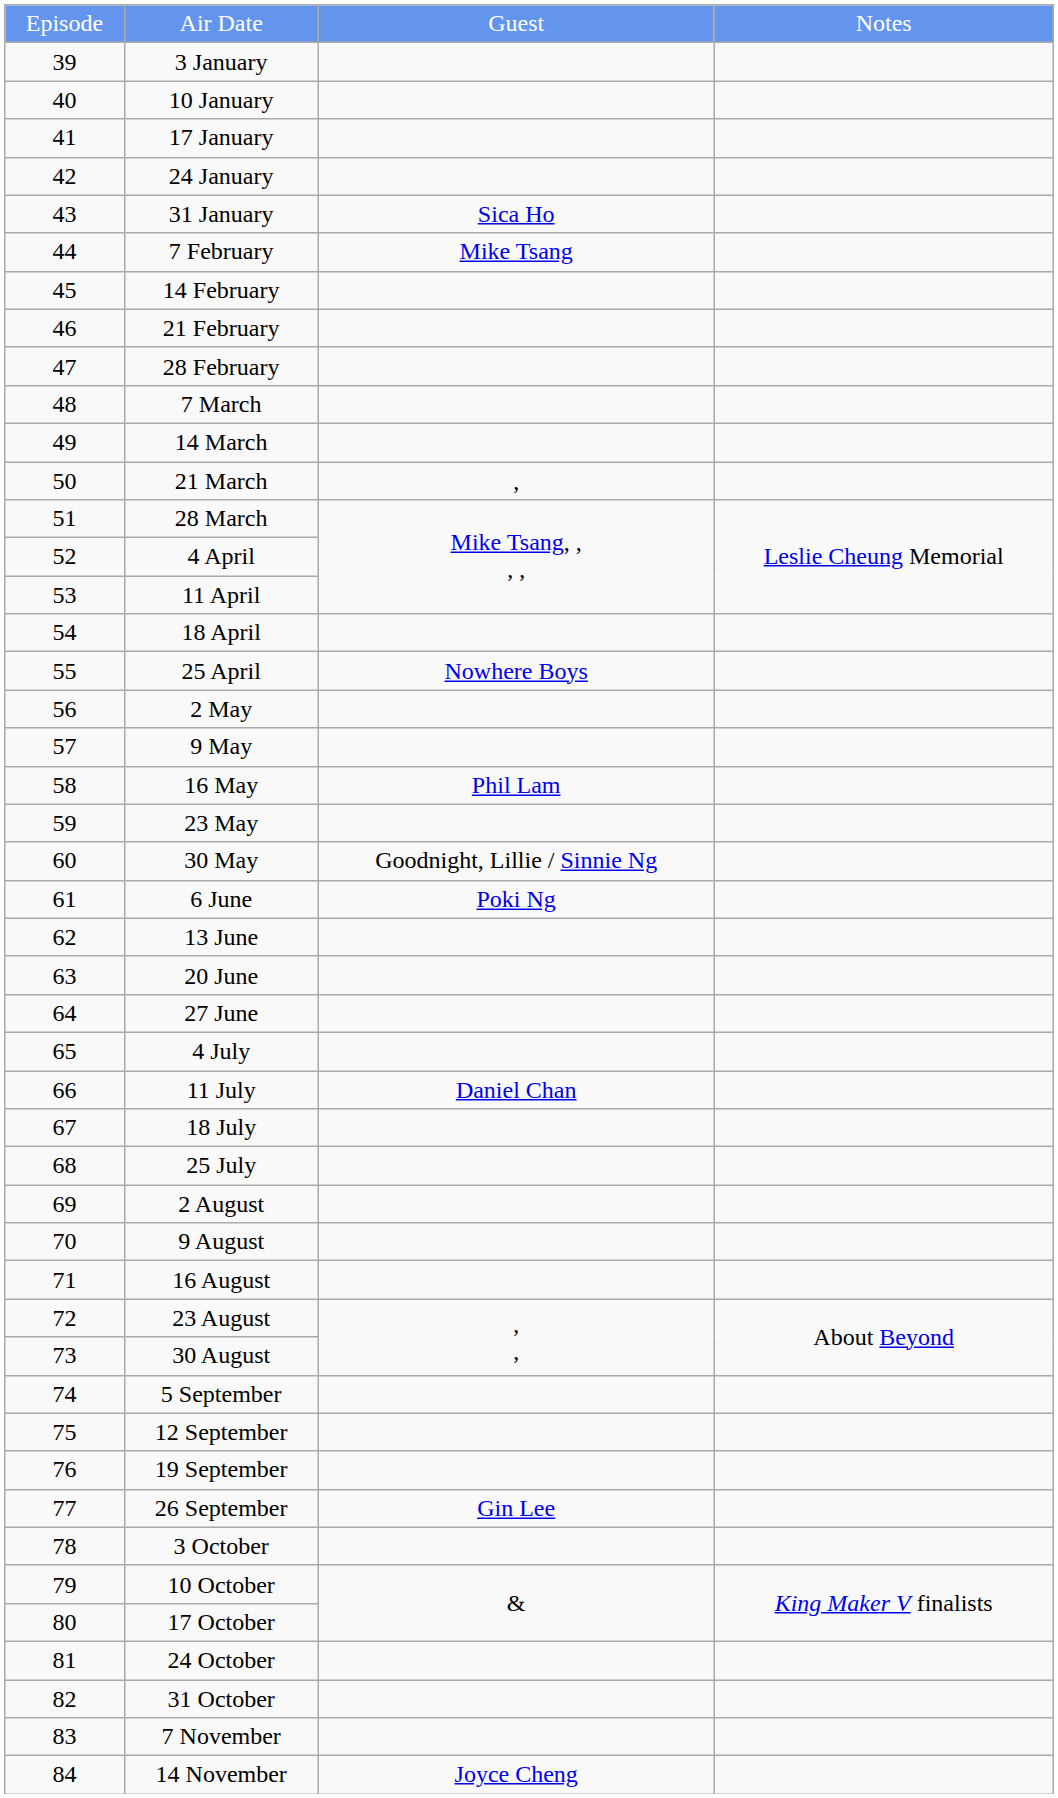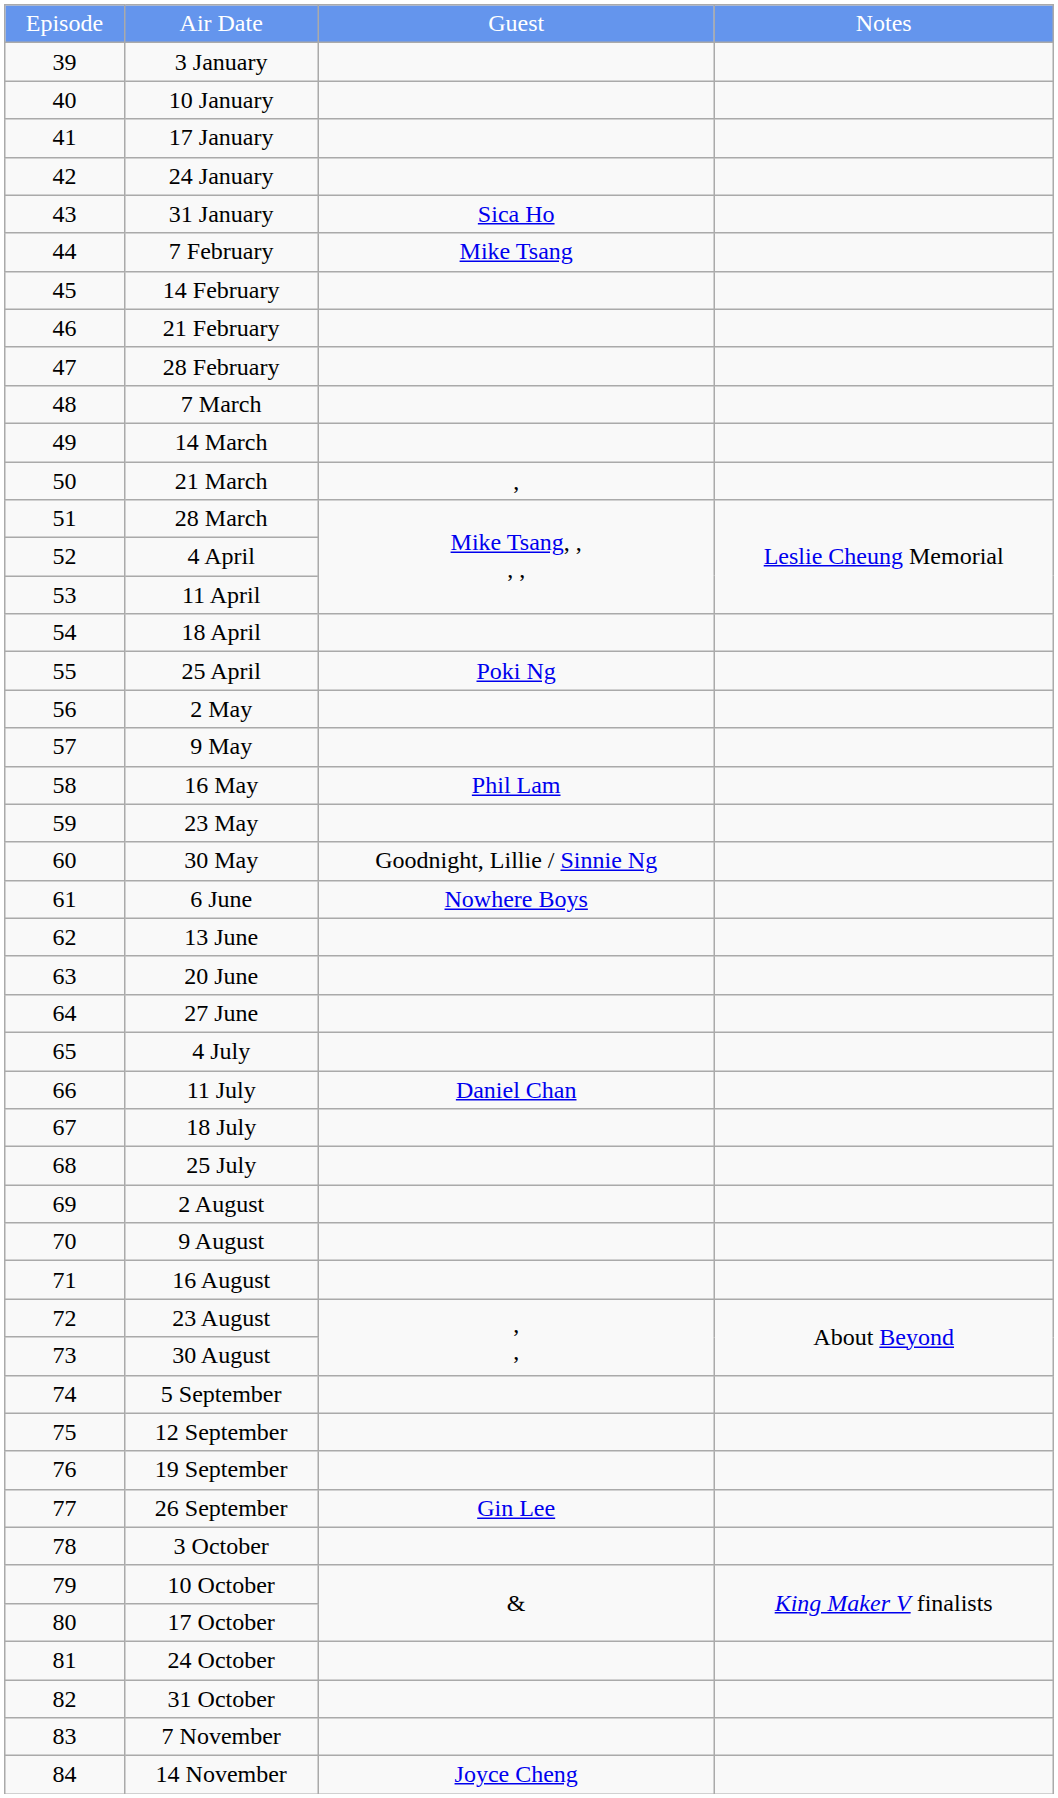25 April | column 3: Nowhere Boys -> Poki Ng
6 June | column 3: Poki Ng -> Nowhere Boys
